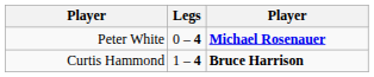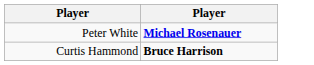- column: Legs | 0 – 4 | 1 – 4
